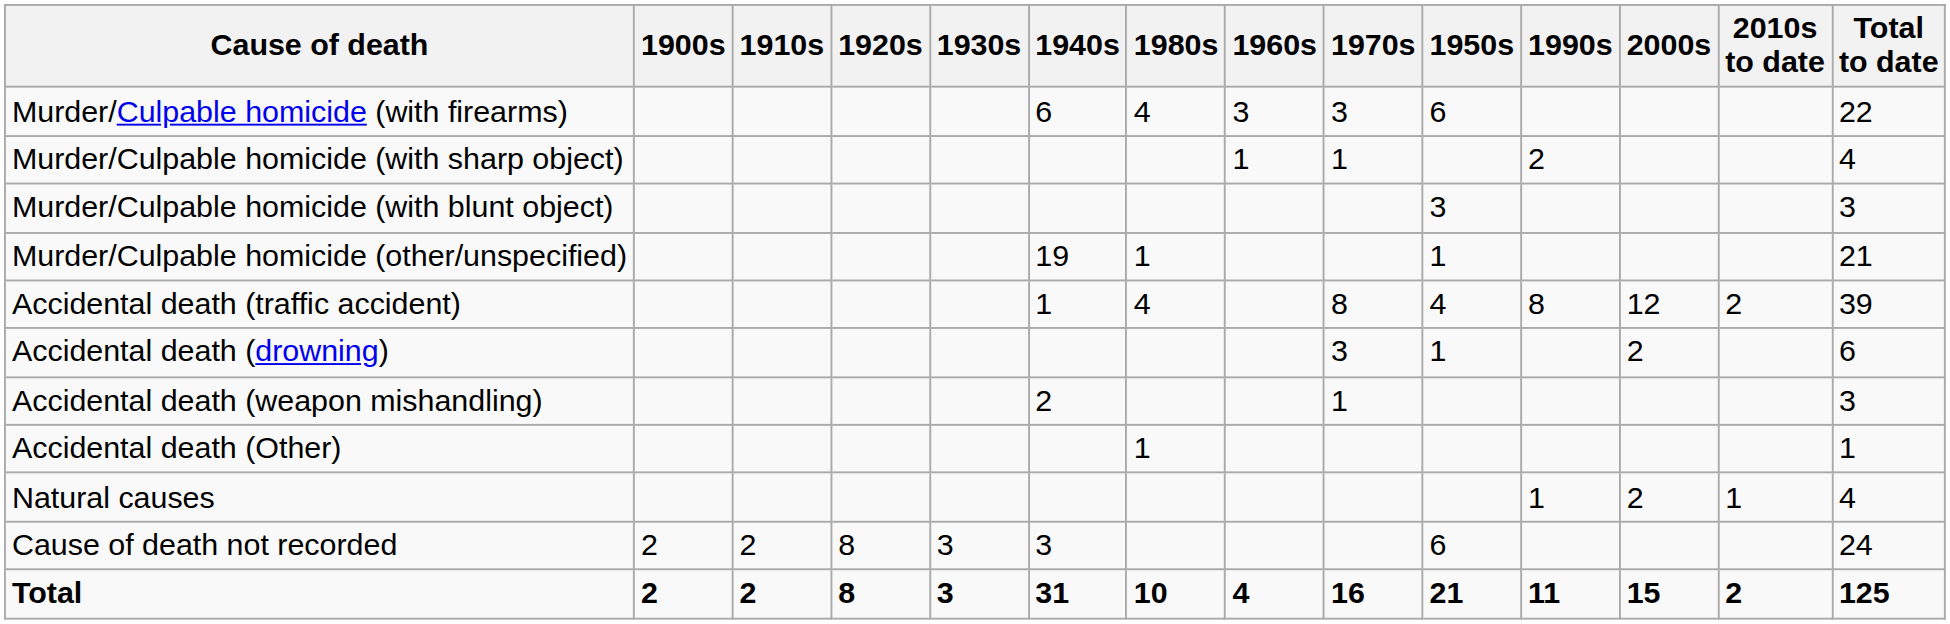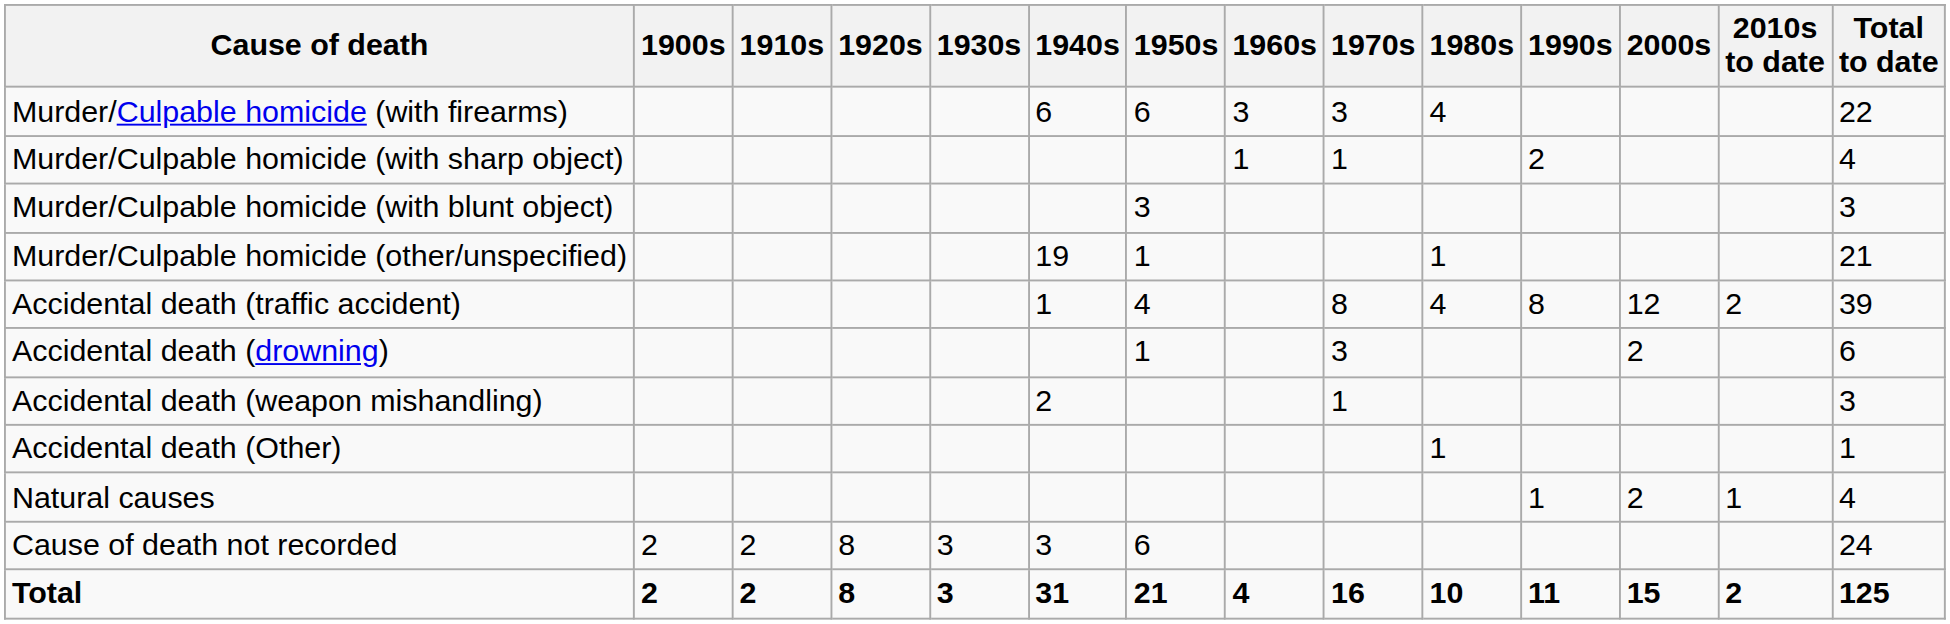columns swapped: 1950s <-> 1980s
